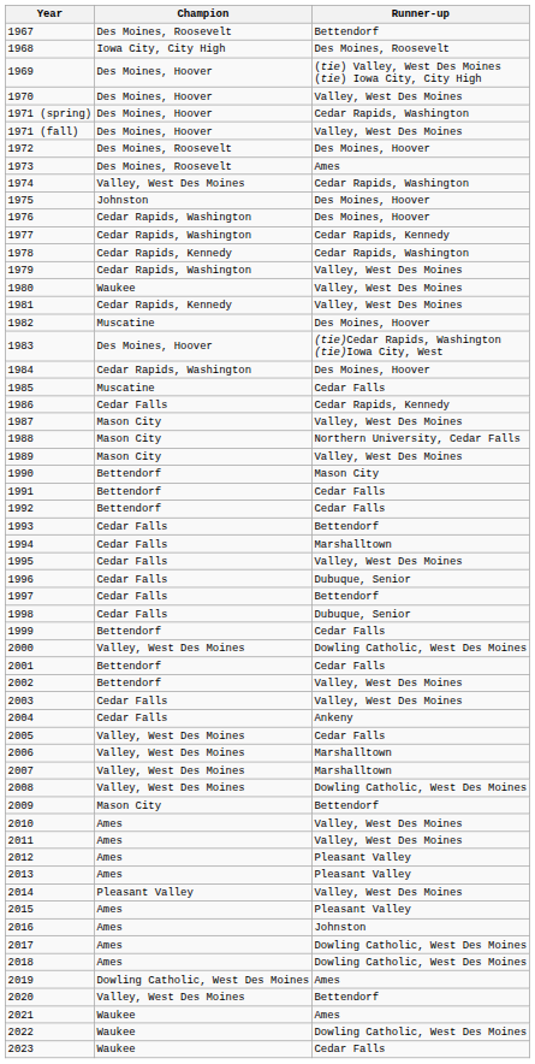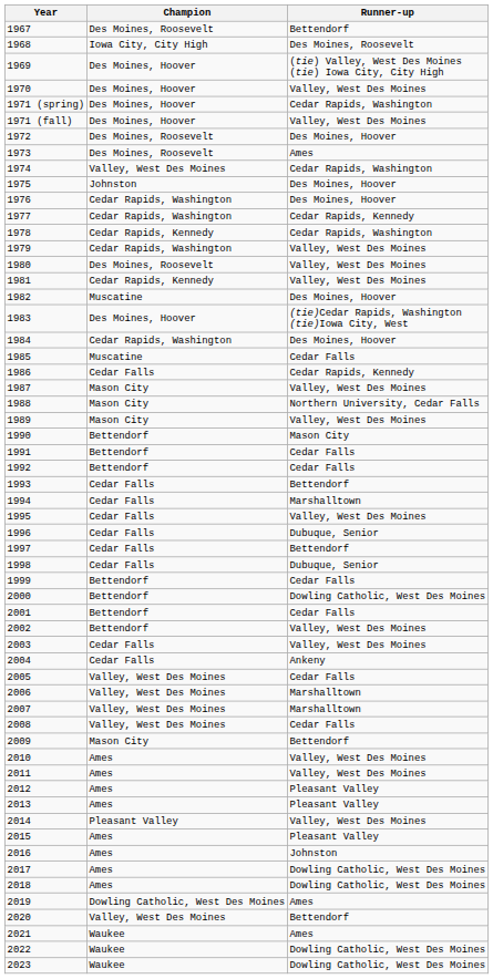1980 | Champion: Waukee -> Des Moines, Roosevelt
2000 | Champion: Valley, West Des Moines -> Bettendorf
2008 | Runner-up: Dowling Catholic, West Des Moines -> Cedar Falls
2023 | Runner-up: Cedar Falls -> Dowling Catholic, West Des Moines
